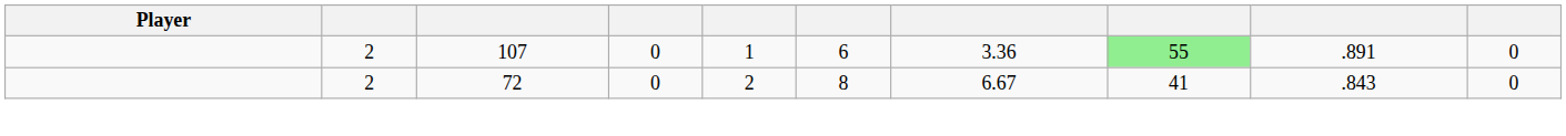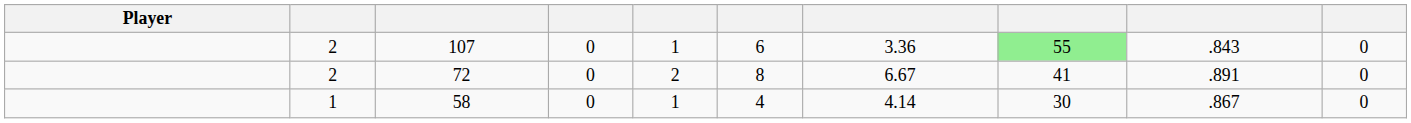107 | column 9: .891 -> .843
72 | column 9: .843 -> .891
+ row: 1 | 58 | 0 | 1 | 4 | 4.14 | 30 | .867 | 0
